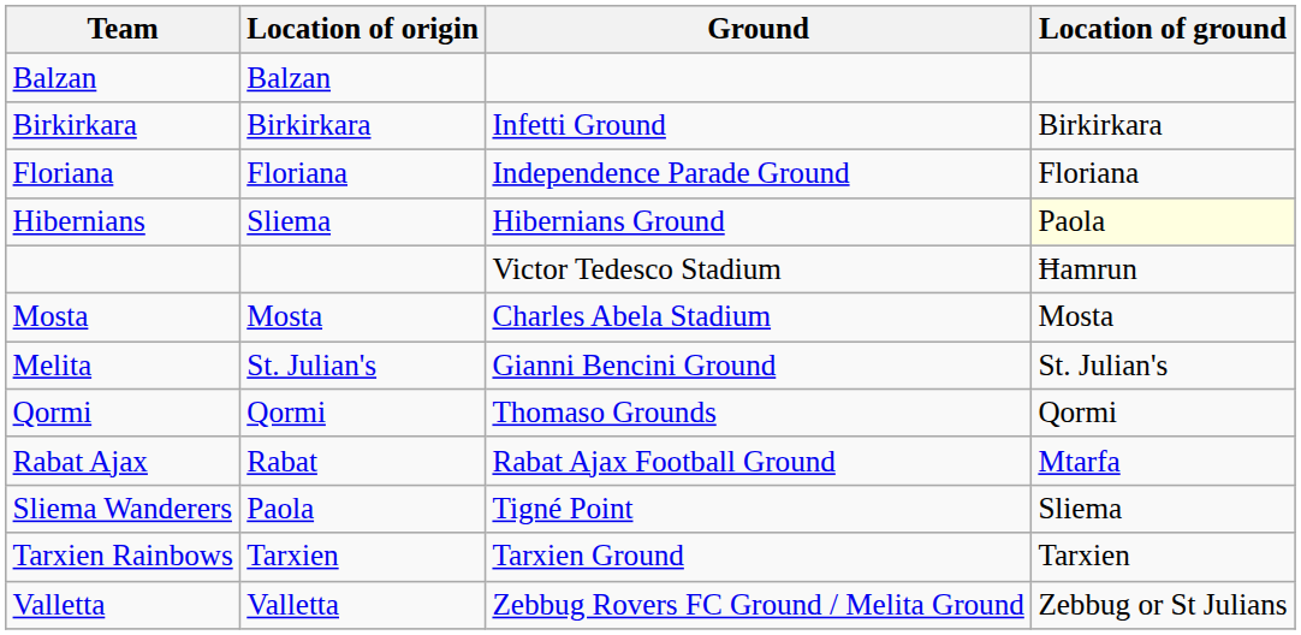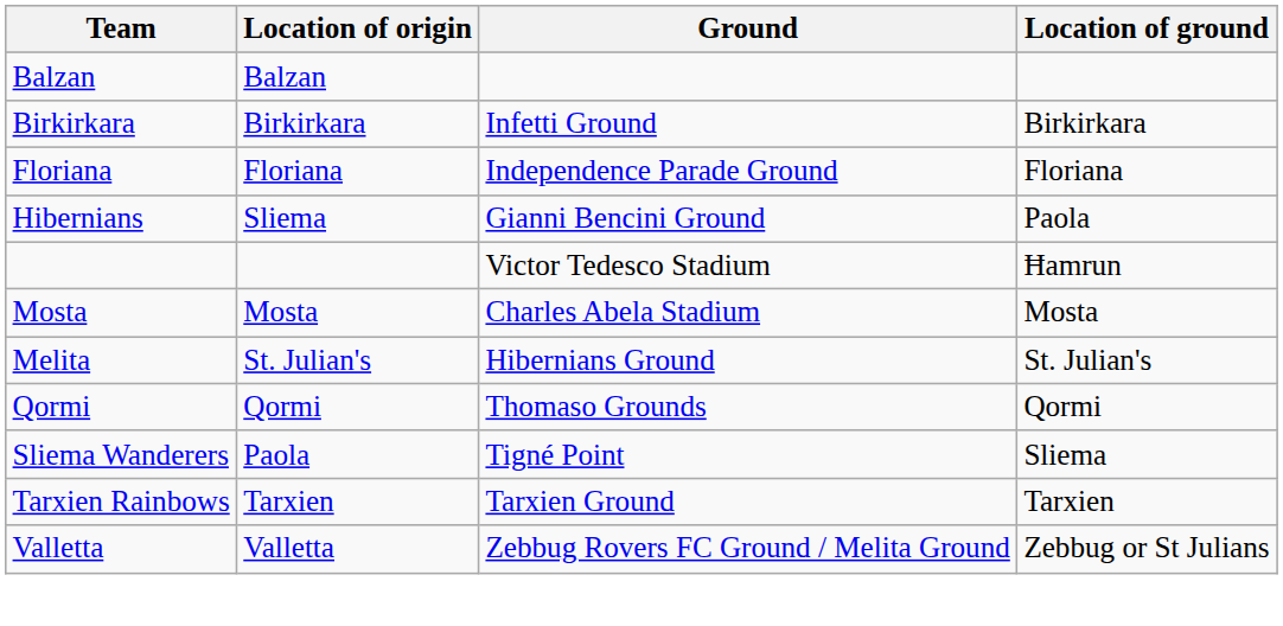Hibernians | Ground: Hibernians Ground -> Gianni Bencini Ground
Hibernians | Location of ground: lightyellow background -> no background
Melita | Ground: Gianni Bencini Ground -> Hibernians Ground
- row: Rabat Ajax | Rabat | Rabat Ajax Football Ground | Mtarfa
